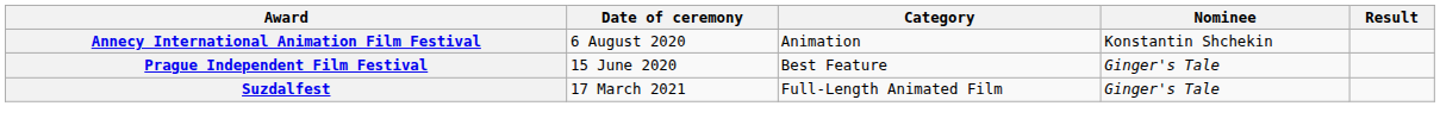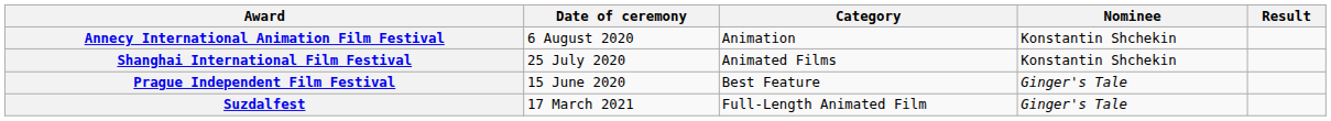+ row: Shanghai International Film Festival | 25 July 2020 | Animated Films | Konstantin Shchekin
